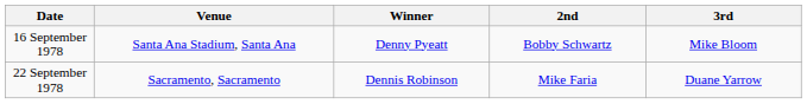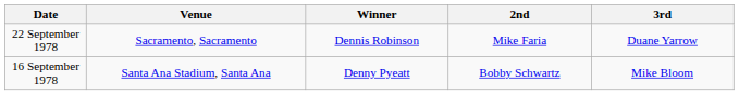rows swapped: 16 September 1978 <-> 22 September 1978
